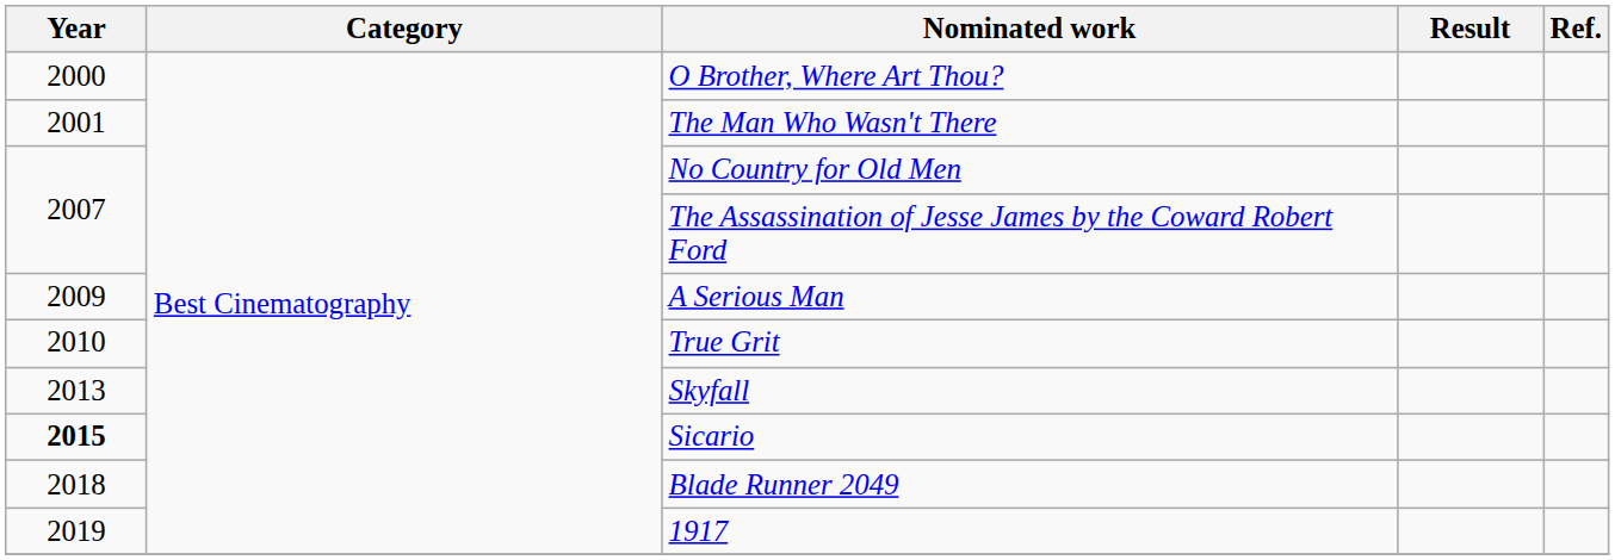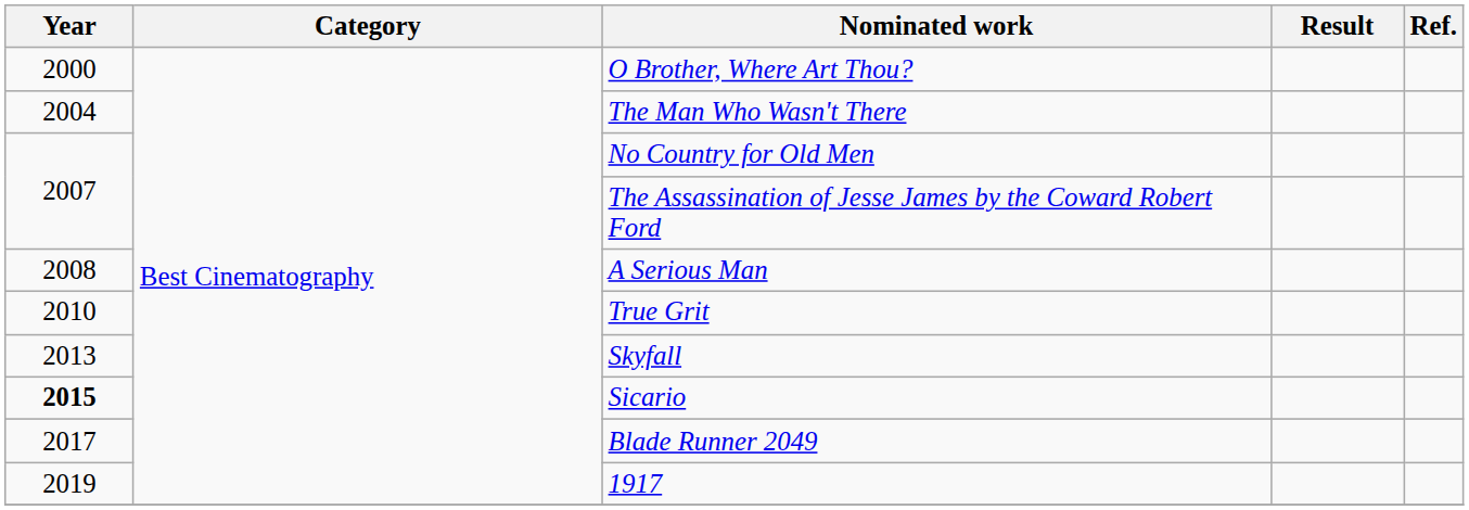The Man Who Wasn't There | Year: 2001 -> 2004
A Serious Man | Year: 2009 -> 2008
Blade Runner 2049 | Year: 2018 -> 2017
